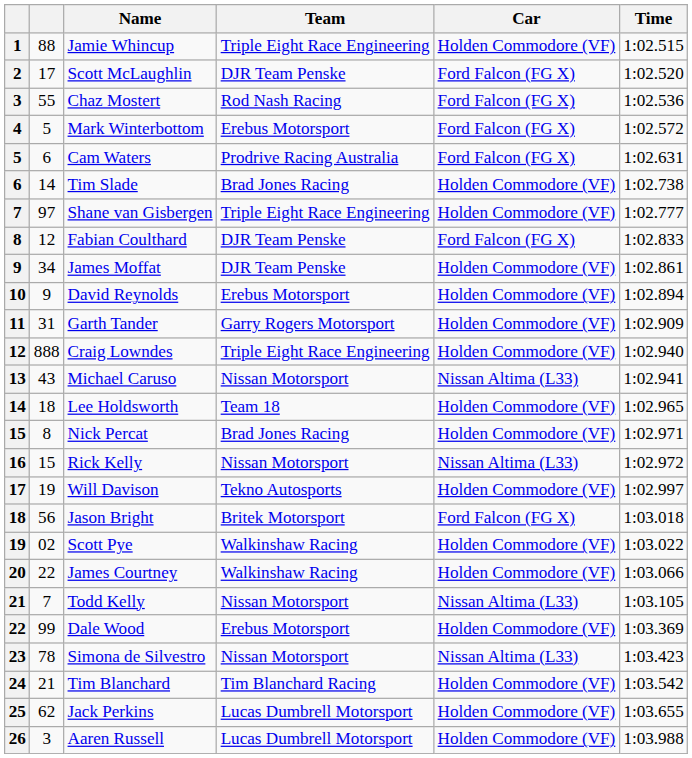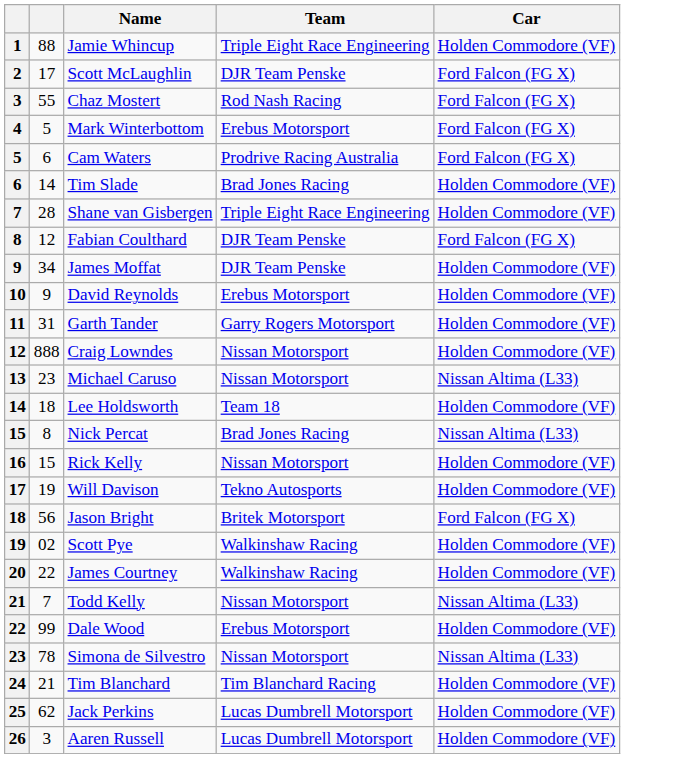- column: Time | 1:02.515 | 1:02.520 | 1:02.536 | 1:02.572 | 1:02.631 | 1:02.738 | 1:02.777 | 1:02.833 | 1:02.861 | 1:02.894 | 1:02.909 | 1:02.940 | 1:02.941 | 1:02.965 | 1:02.971 | 1:02.972 | 1:02.997 | 1:03.018 | 1:03.022 | 1:03.066 | 1:03.105 | 1:03.369 | 1:03.423 | 1:03.542 | 1:03.655 | 1:03.988
Shane van Gisbergen | column 2: 97 -> 28
Craig Lowndes | Team: Triple Eight Race Engineering -> Nissan Motorsport
Michael Caruso | column 2: 43 -> 23
Nick Percat | Car: Holden Commodore (VF) -> Nissan Altima (L33)
Rick Kelly | Car: Nissan Altima (L33) -> Holden Commodore (VF)
